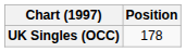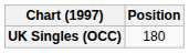UK Singles (OCC) | Position: 178 -> 180
